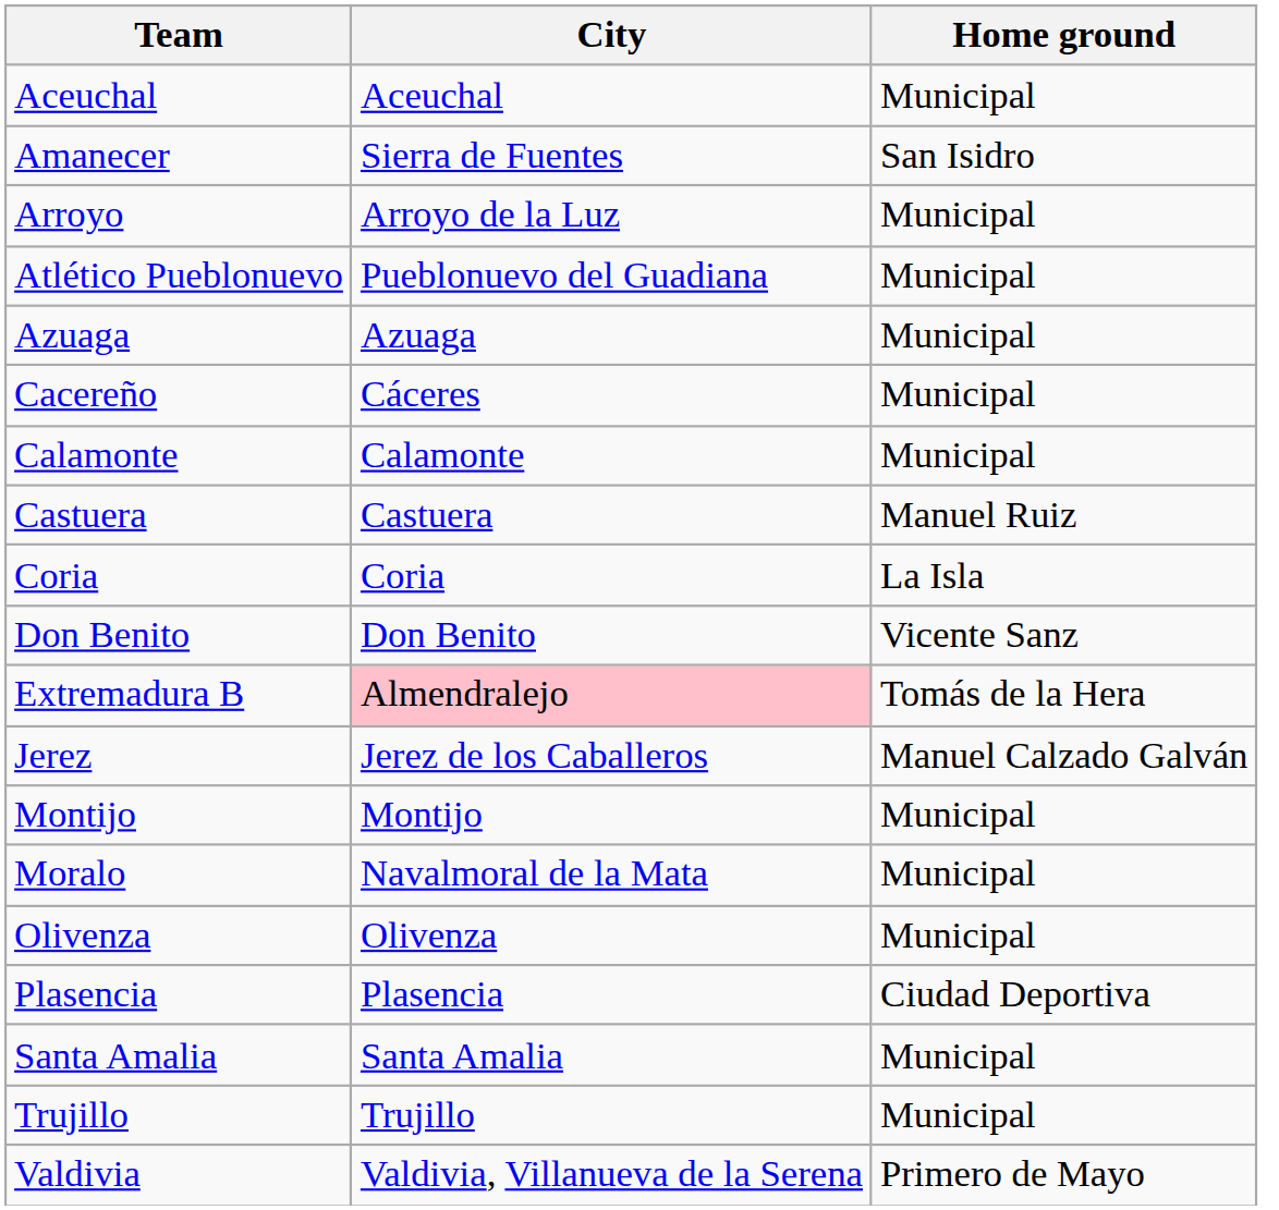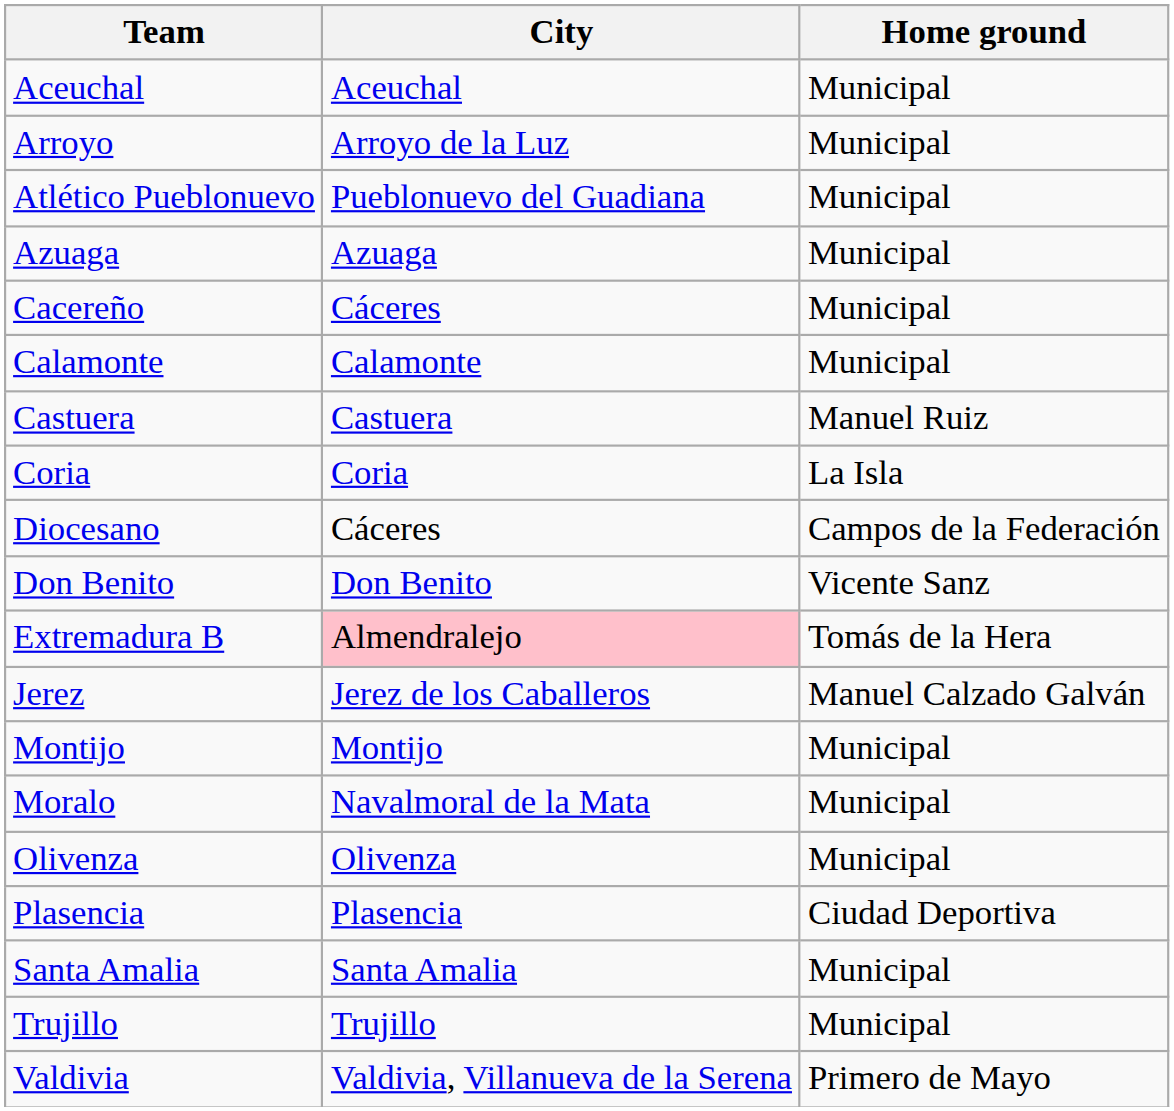- row: Amanecer | Sierra de Fuentes | San Isidro
+ row: Diocesano | Cáceres | Campos de la Federación
